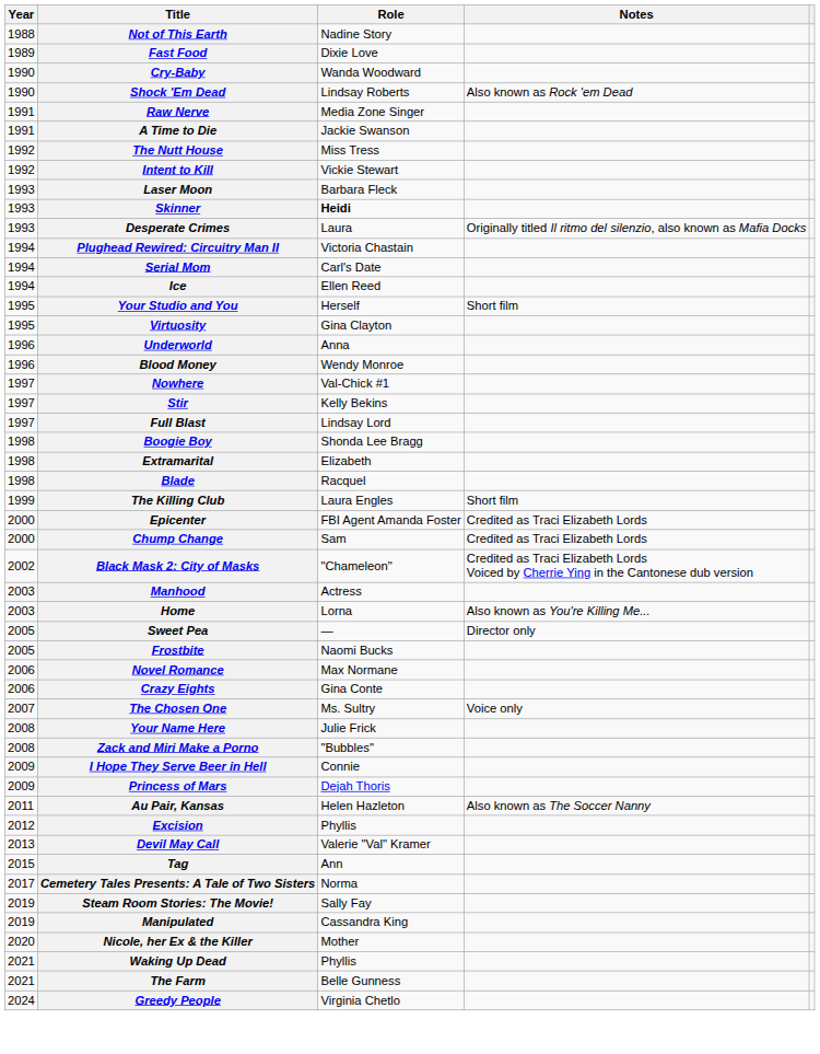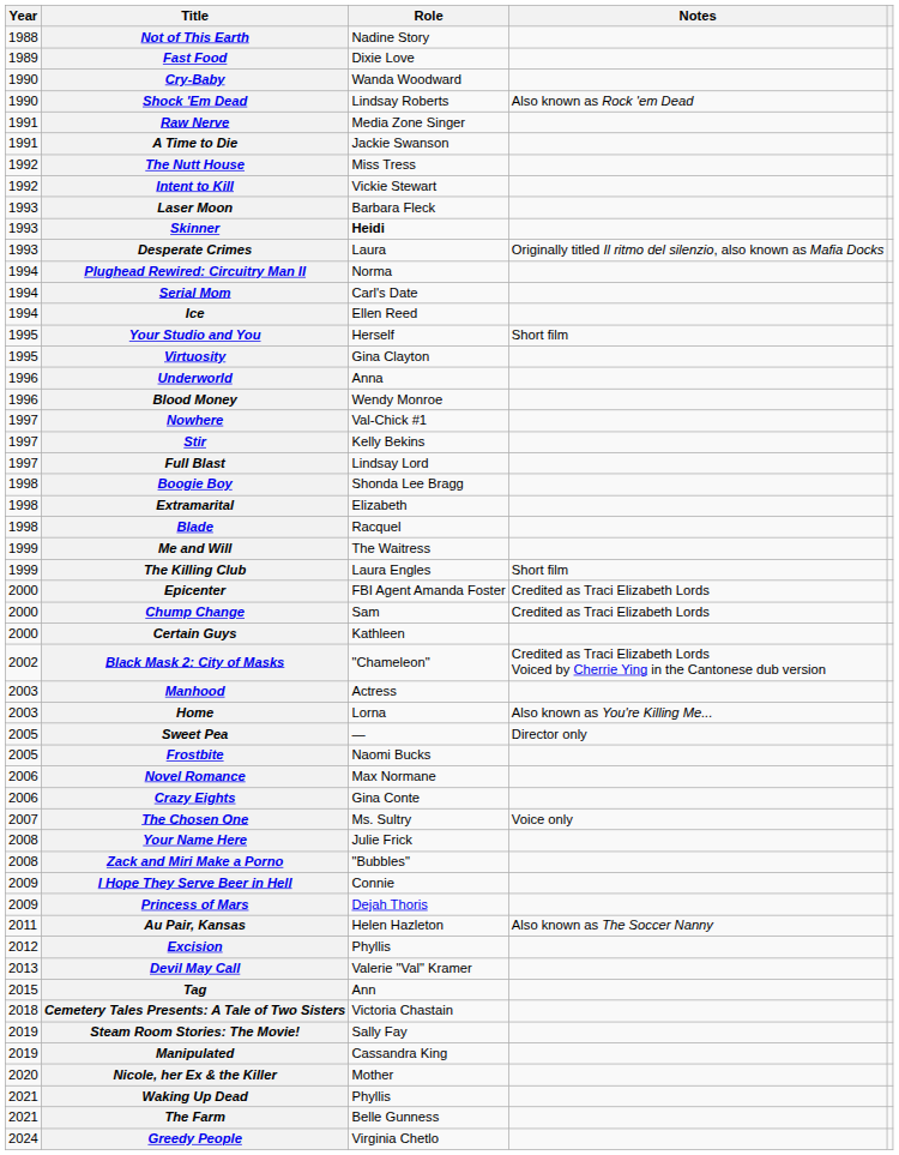Plughead Rewired: Circuitry Man II | Role: Victoria Chastain -> Norma
+ row: 1999 | Me and Will | The Waitress
+ row: 2000 | Certain Guys | Kathleen
Cemetery Tales Presents: A Tale of Two Sisters | Year: 2017 -> 2018
Cemetery Tales Presents: A Tale of Two Sisters | Role: Norma -> Victoria Chastain
